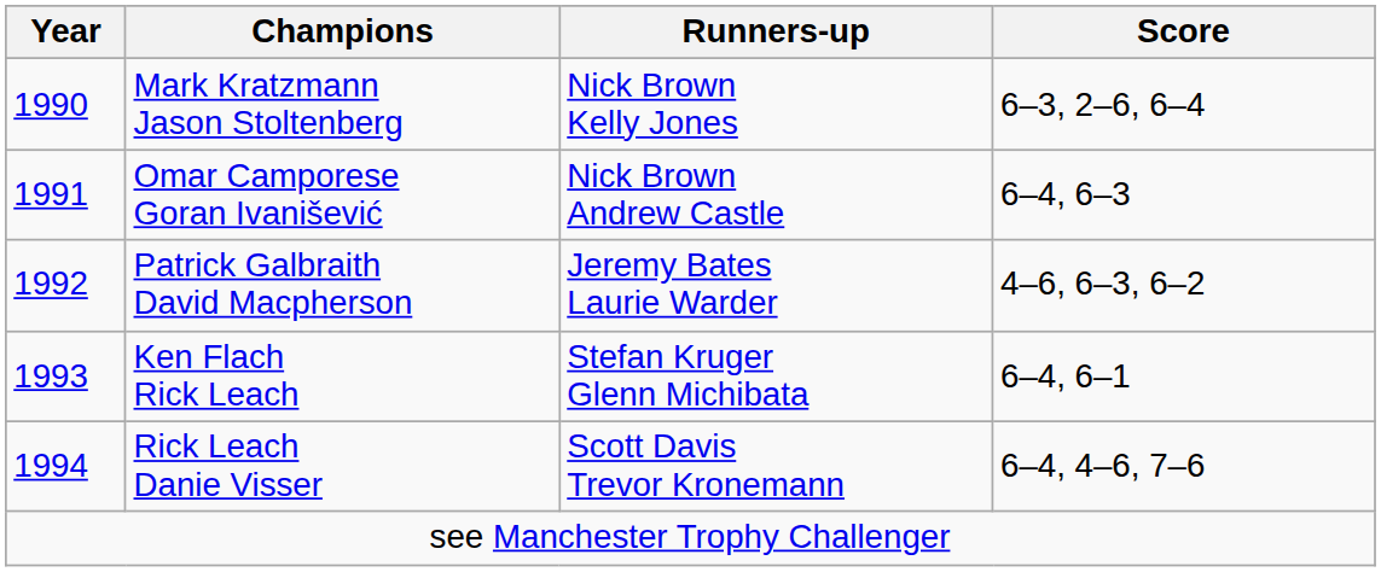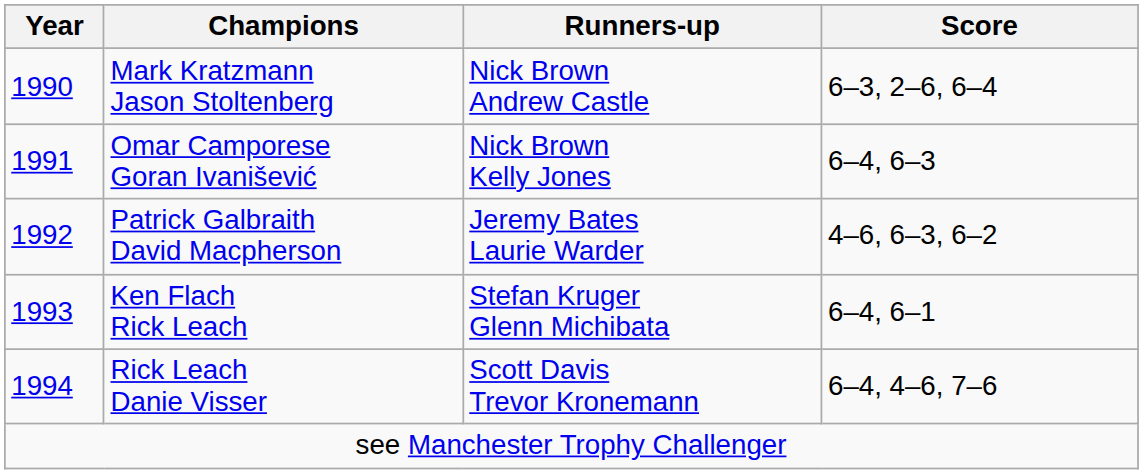Mark Kratzmann Jason Stoltenberg | Runners-up: Nick Brown Kelly Jones -> Nick Brown Andrew Castle
Omar Camporese Goran Ivanišević | Runners-up: Nick Brown Andrew Castle -> Nick Brown Kelly Jones
